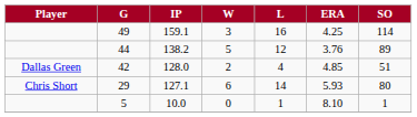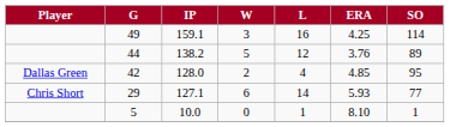128.0 | SO: 51 -> 95
127.1 | SO: 80 -> 77
